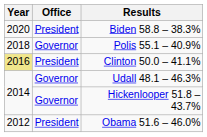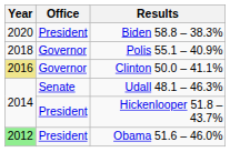Clinton 50.0 – 41.1% | Office: President -> Governor
Udall 48.1 – 46.3% | Office: Governor -> Senate
Hickenlooper 51.8 – 43.7% | Office: Governor -> President
Obama 51.6 – 46.0% | Year: no background -> lightgreen background
